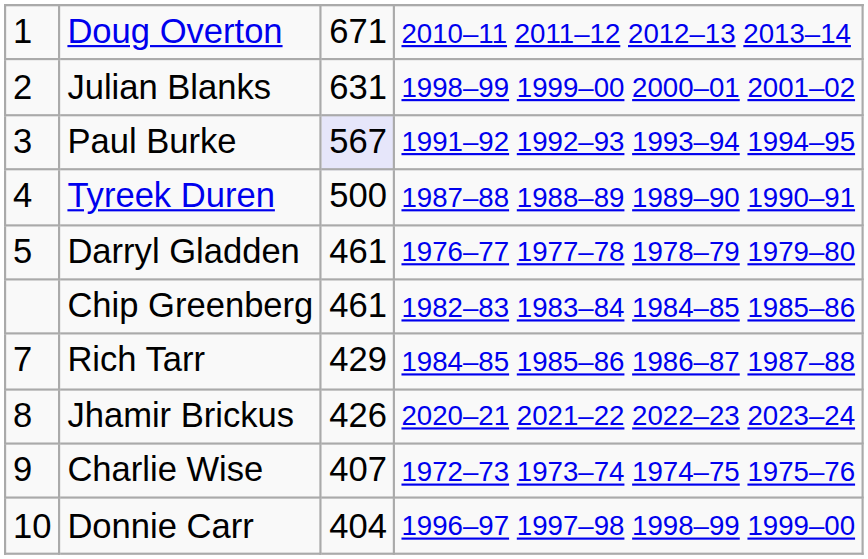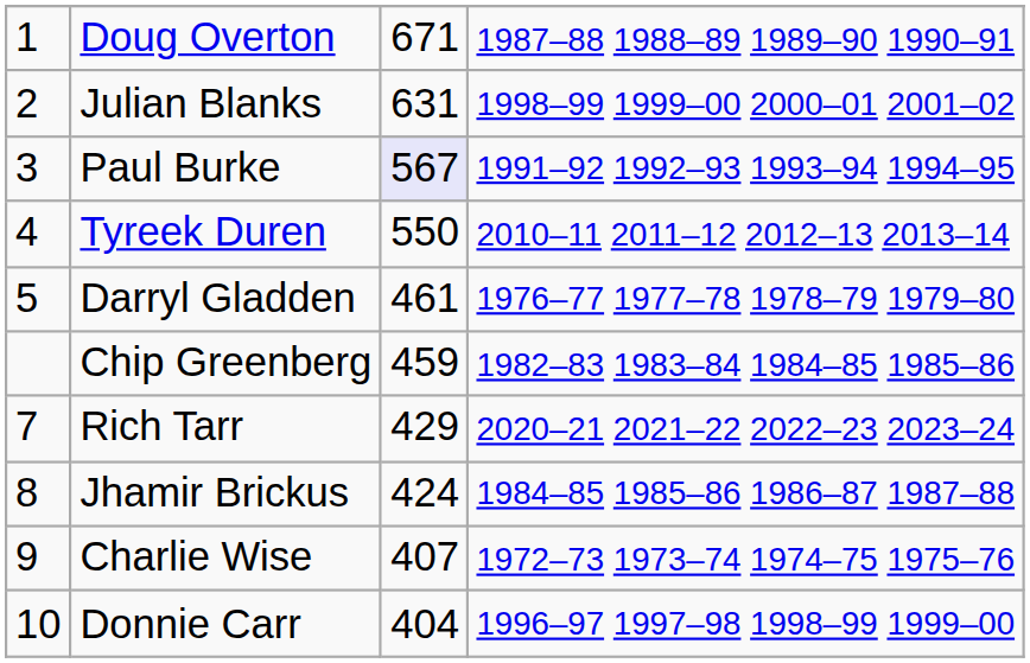Doug Overton | column 4: 2010–11 2011–12 2012–13 2013–14 -> 1987–88 1988–89 1989–90 1990–91
Tyreek Duren | column 3: 500 -> 550
Tyreek Duren | column 4: 1987–88 1988–89 1989–90 1990–91 -> 2010–11 2011–12 2012–13 2013–14
Chip Greenberg | column 3: 461 -> 459
Rich Tarr | column 4: 1984–85 1985–86 1986–87 1987–88 -> 2020–21 2021–22 2022–23 2023–24
Jhamir Brickus | column 3: 426 -> 424
Jhamir Brickus | column 4: 2020–21 2021–22 2022–23 2023–24 -> 1984–85 1985–86 1986–87 1987–88
